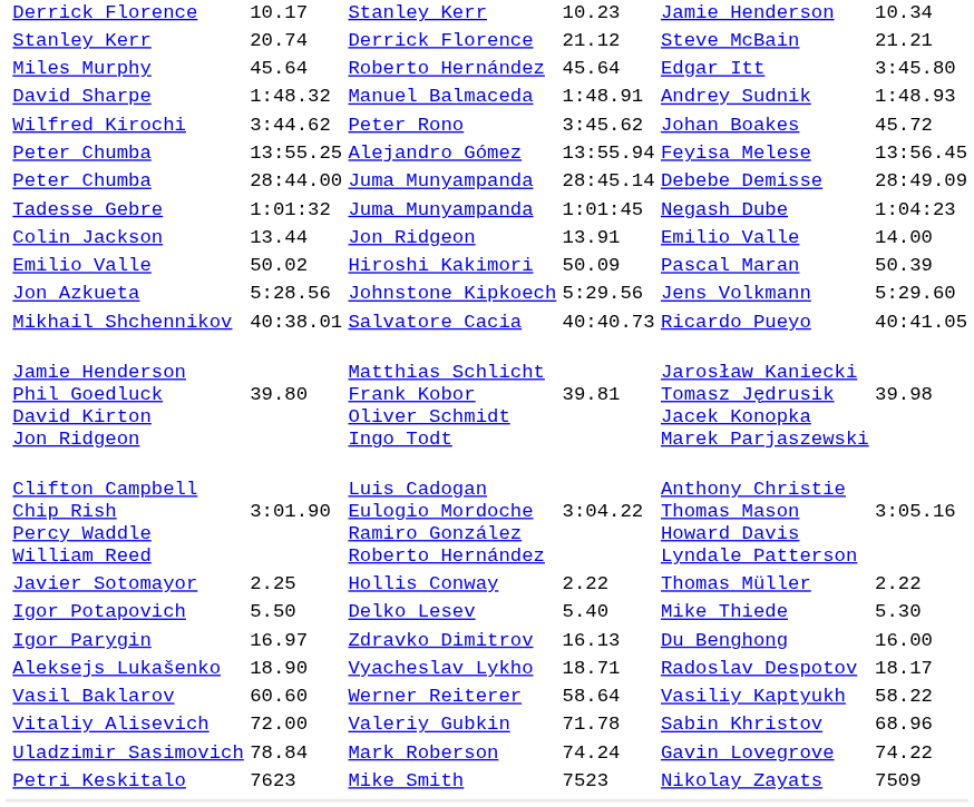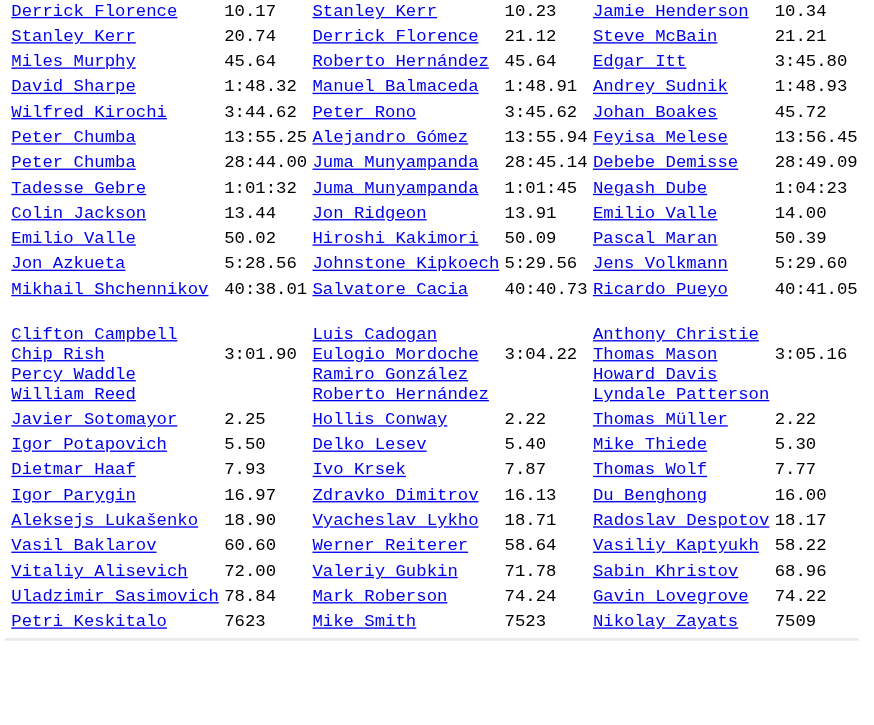- row: Jamie Henderson Phil Goedluck David Kirton Jon Ridgeon | 39.80 | Matthias Schlicht Frank Kobor Oliver Schmidt Ingo Todt | 39.81 | Jarosław Kaniecki Tomasz Jędrusik Jacek Konopka Marek Parjaszewski | 39.98
+ row: Dietmar Haaf | 7.93 | Ivo Krsek | 7.87 | Thomas Wolf | 7.77
